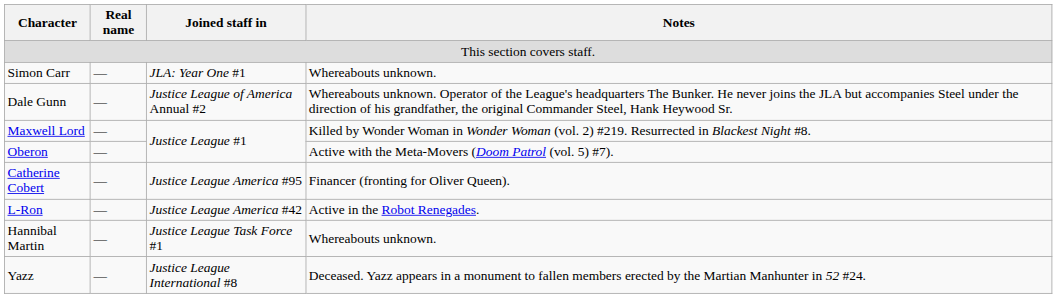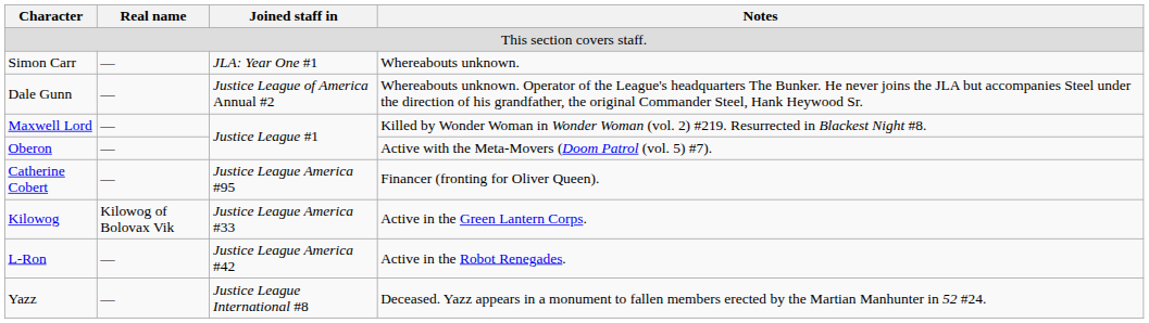+ row: Kilowog | Kilowog of Bolovax Vik | Justice League America #33 | Active in the Green Lantern Corps.
- row: Hannibal Martin | — | Justice League Task Force #1 | Whereabouts unknown.
